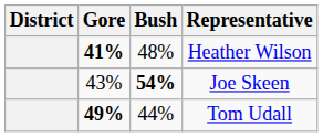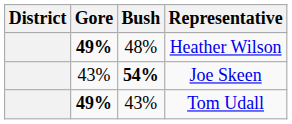Heather Wilson | Gore: 41% -> 49%
Tom Udall | Bush: 44% -> 43%
